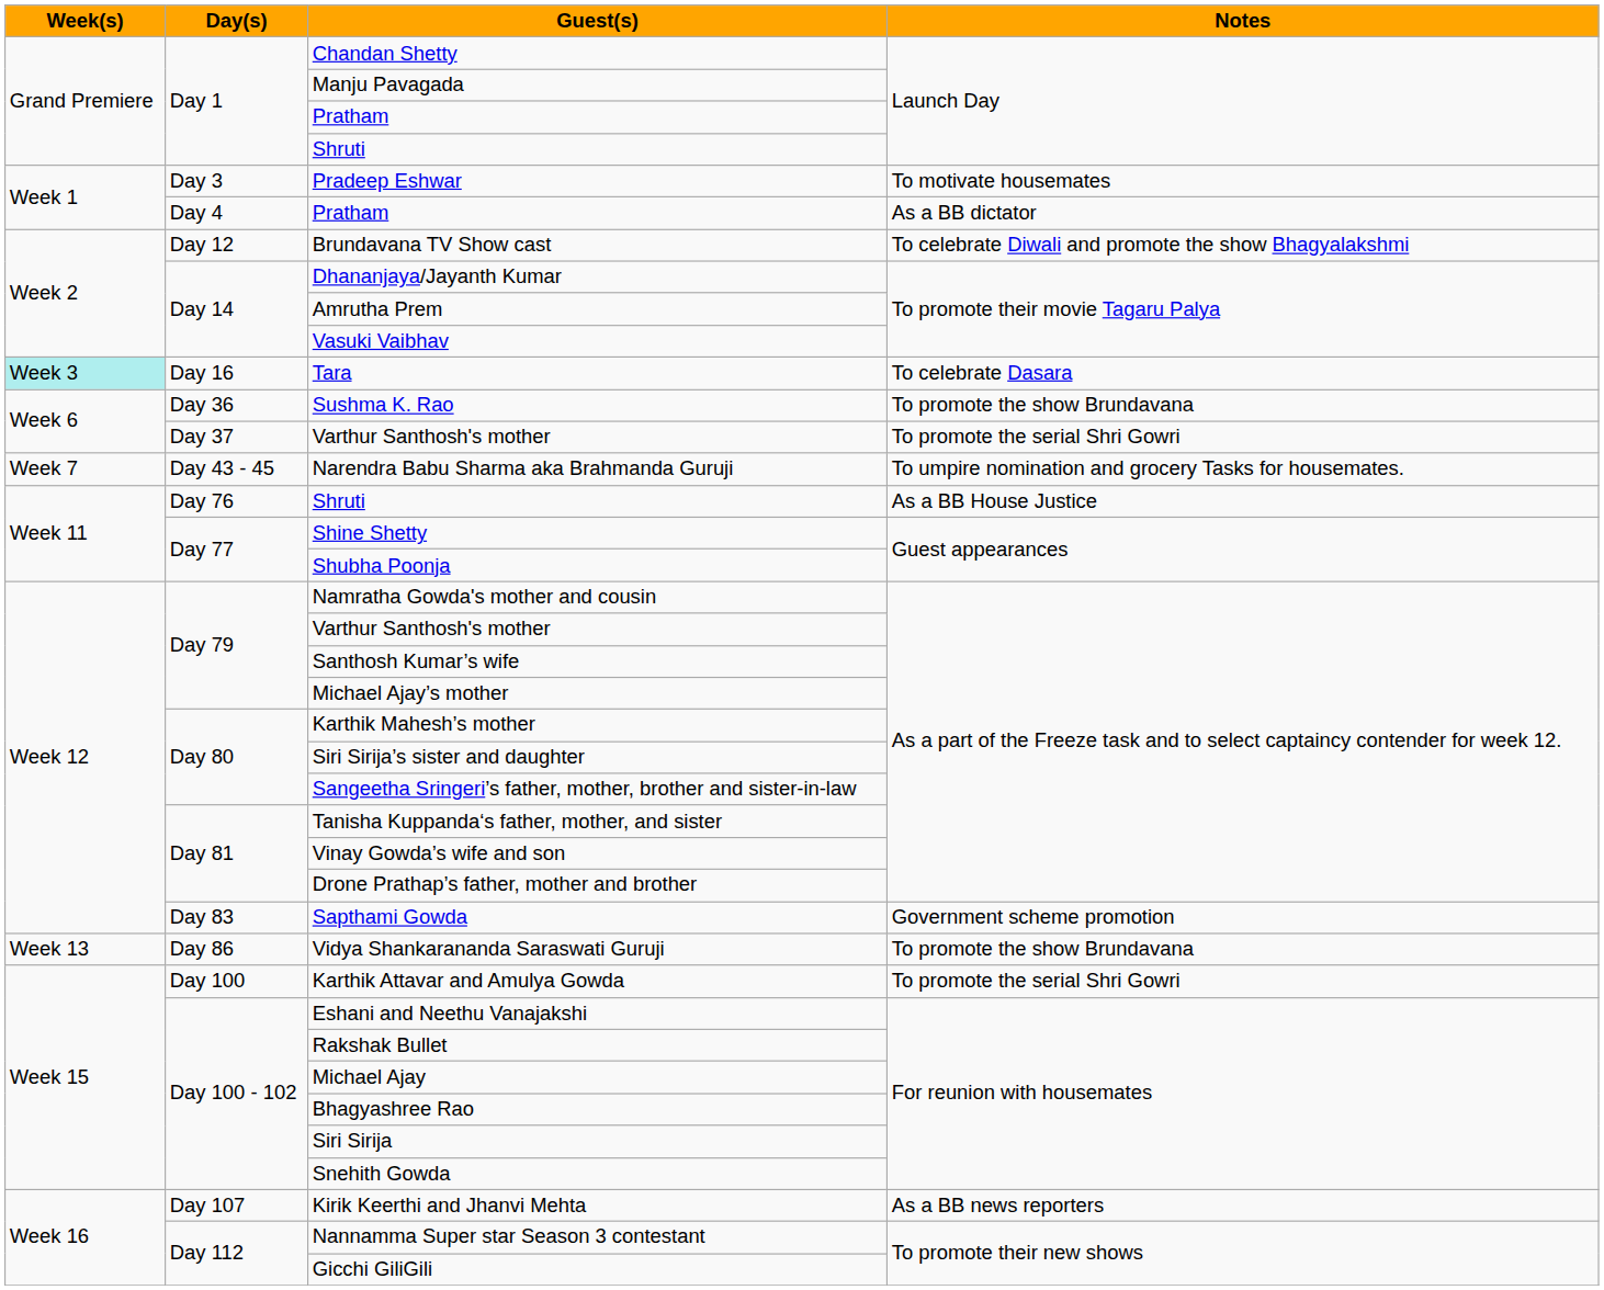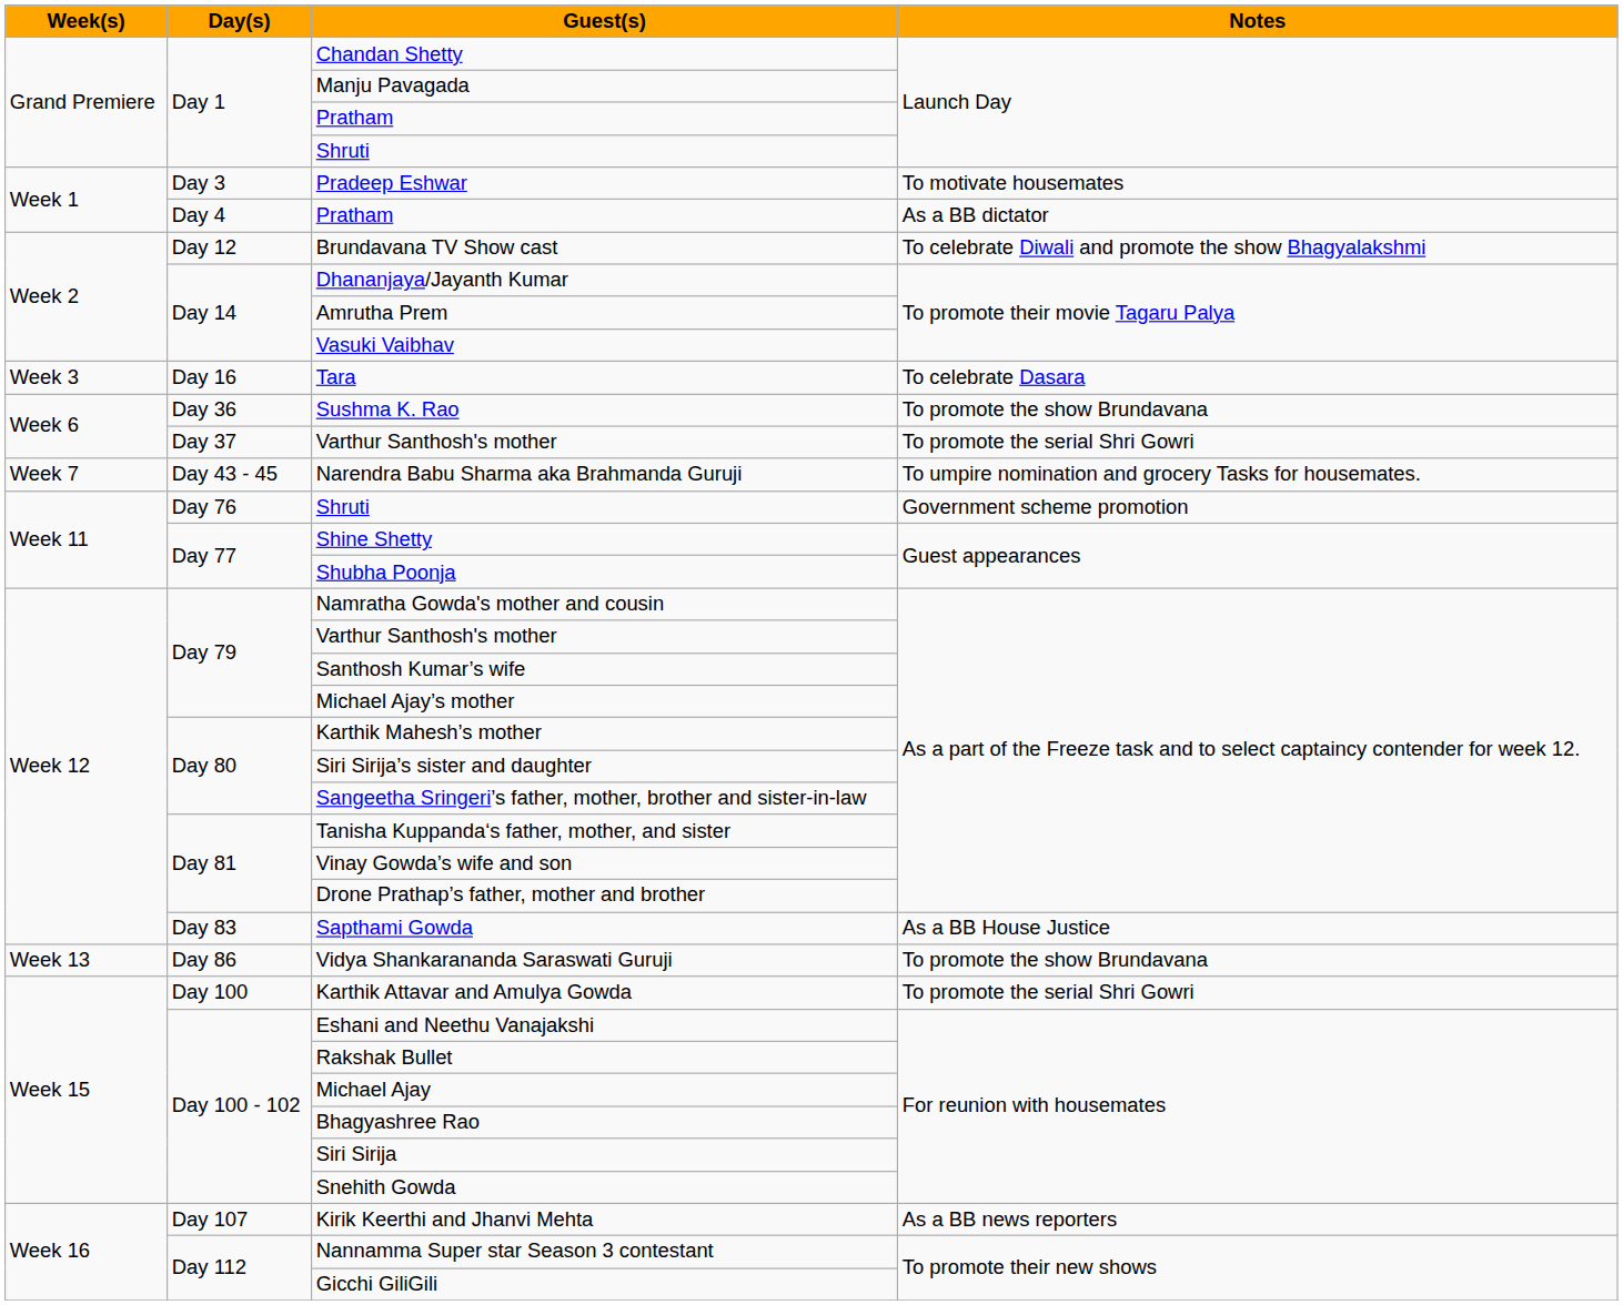Tara | Week(s): paleturquoise background -> no background
Day 76 / Shruti | Notes: As a BB House Justice -> Government scheme promotion
Sapthami Gowda | Notes: Government scheme promotion -> As a BB House Justice
